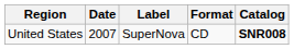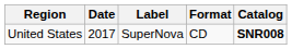United States | Date: 2007 -> 2017
